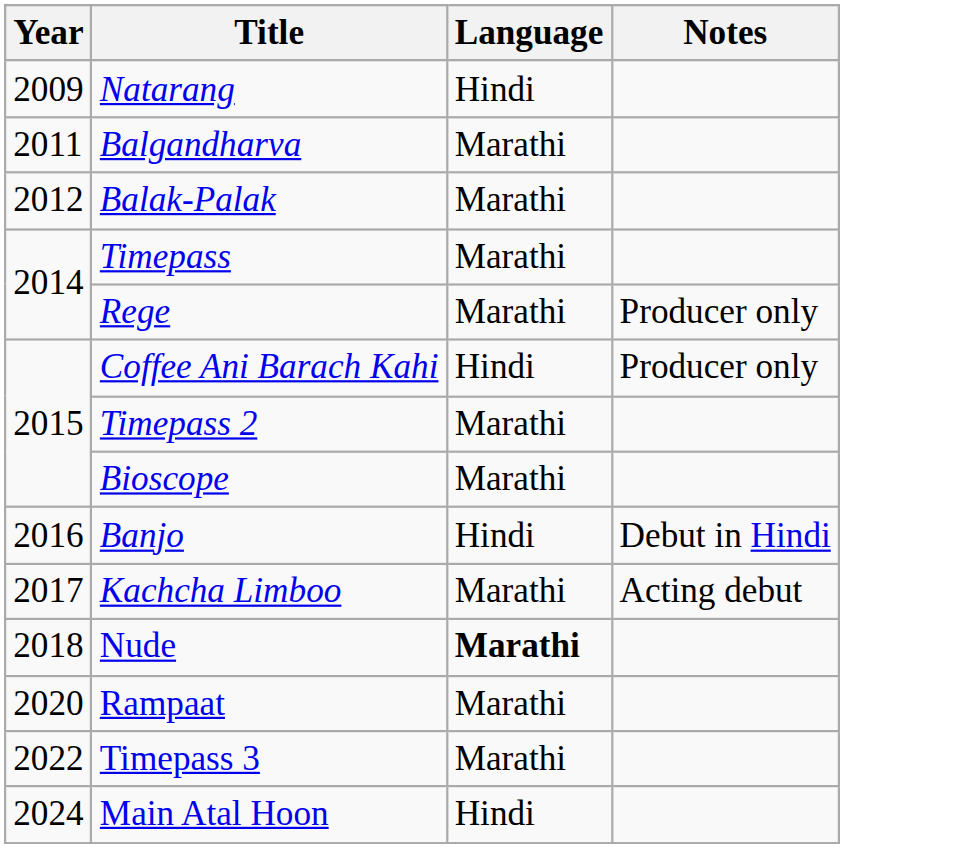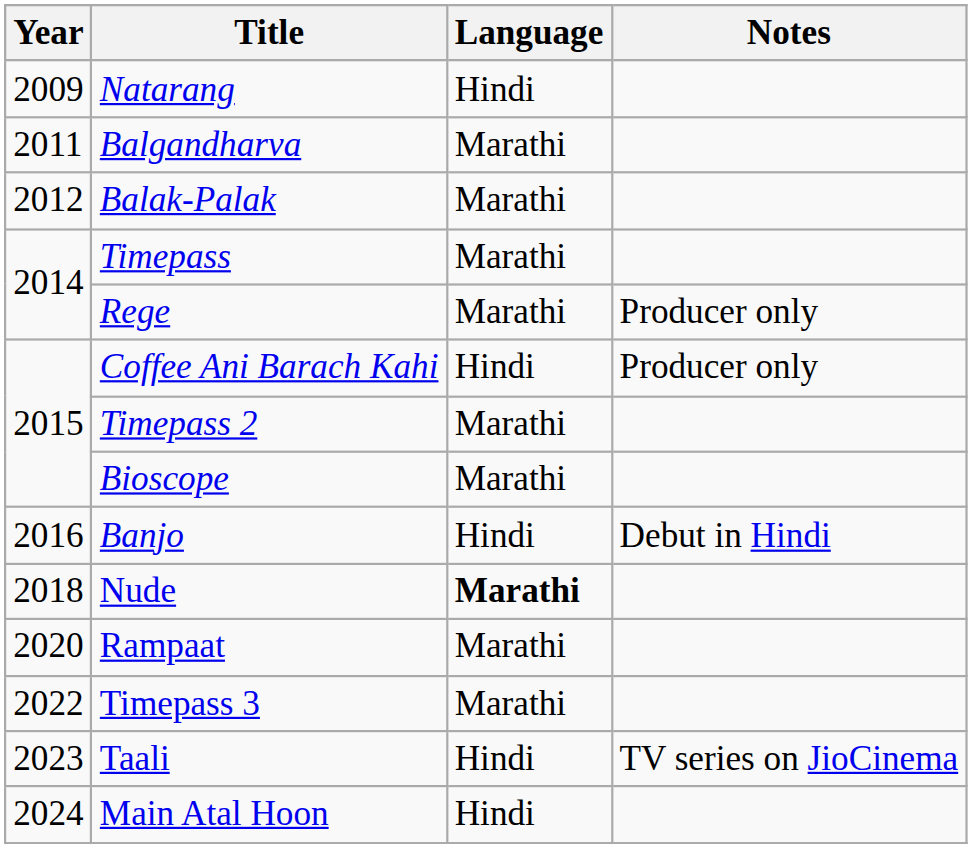- row: 2017 | Kachcha Limboo | Marathi | Acting debut
+ row: 2023 | Taali | Hindi | TV series on JioCinema
